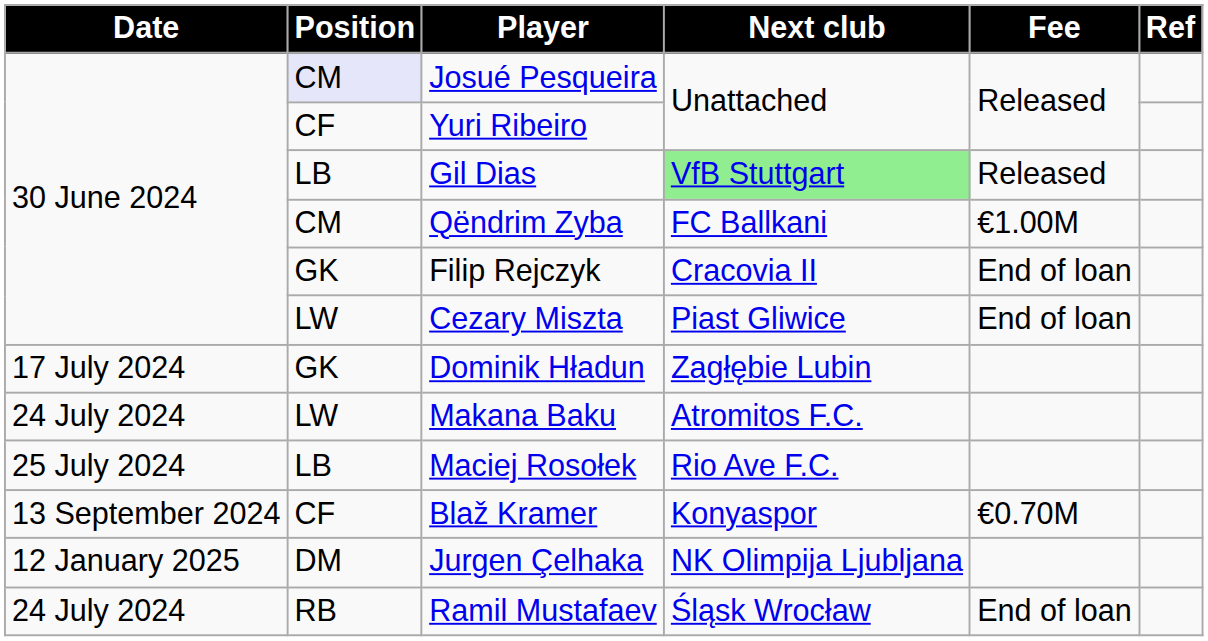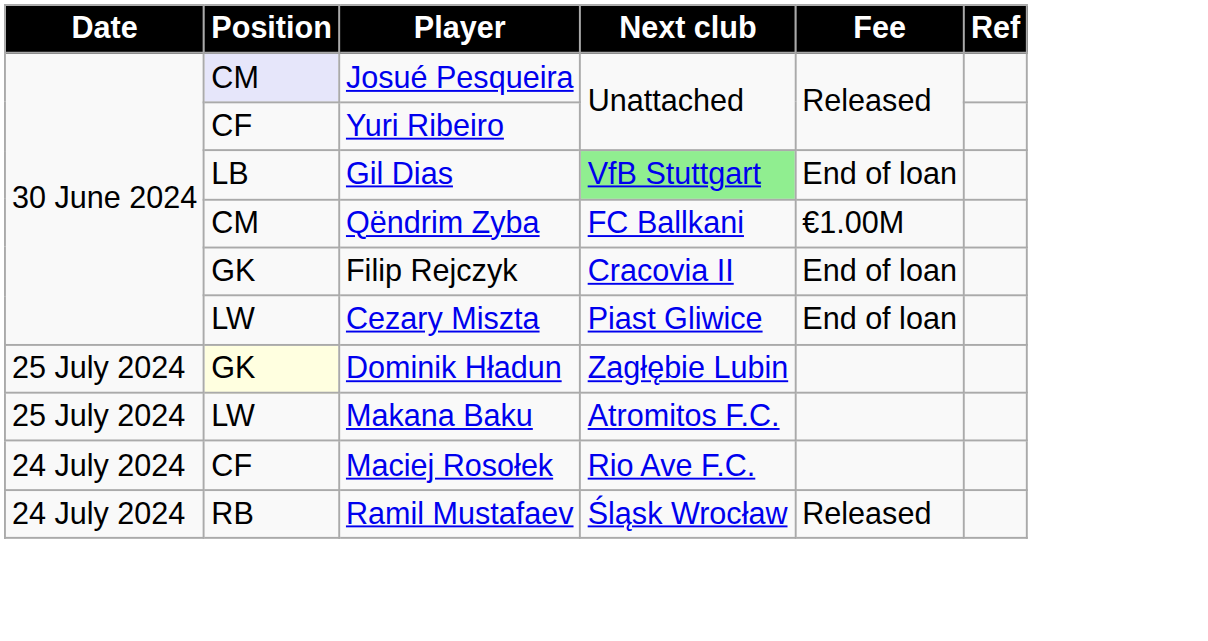Gil Dias | Fee: Released -> End of loan
Dominik Hładun | Date: 17 July 2024 -> 25 July 2024
Dominik Hładun | Position: no background -> lightyellow background
Makana Baku | Date: 24 July 2024 -> 25 July 2024
Maciej Rosołek | Date: 25 July 2024 -> 24 July 2024
Maciej Rosołek | Position: LB -> CF
- row: 13 September 2024 | CF | Blaž Kramer | Konyaspor | €0.70M
- row: 12 January 2025 | DM | Jurgen Çelhaka | NK Olimpija Ljubljana
Ramil Mustafaev | Fee: End of loan -> Released
